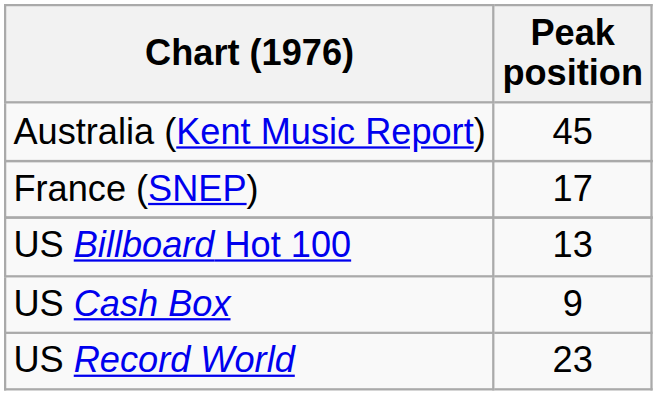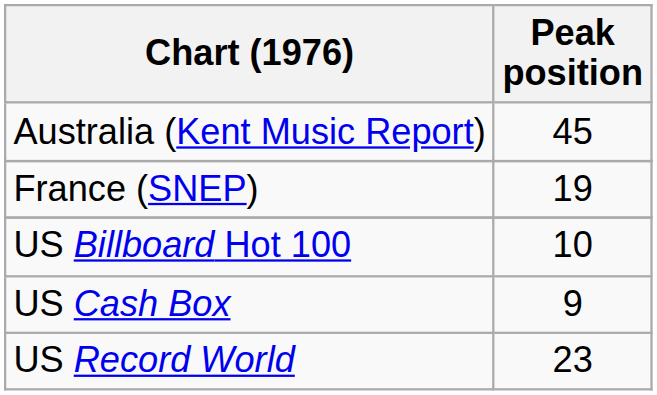France (SNEP) | Peak position: 17 -> 19
US Billboard Hot 100 | Peak position: 13 -> 10
